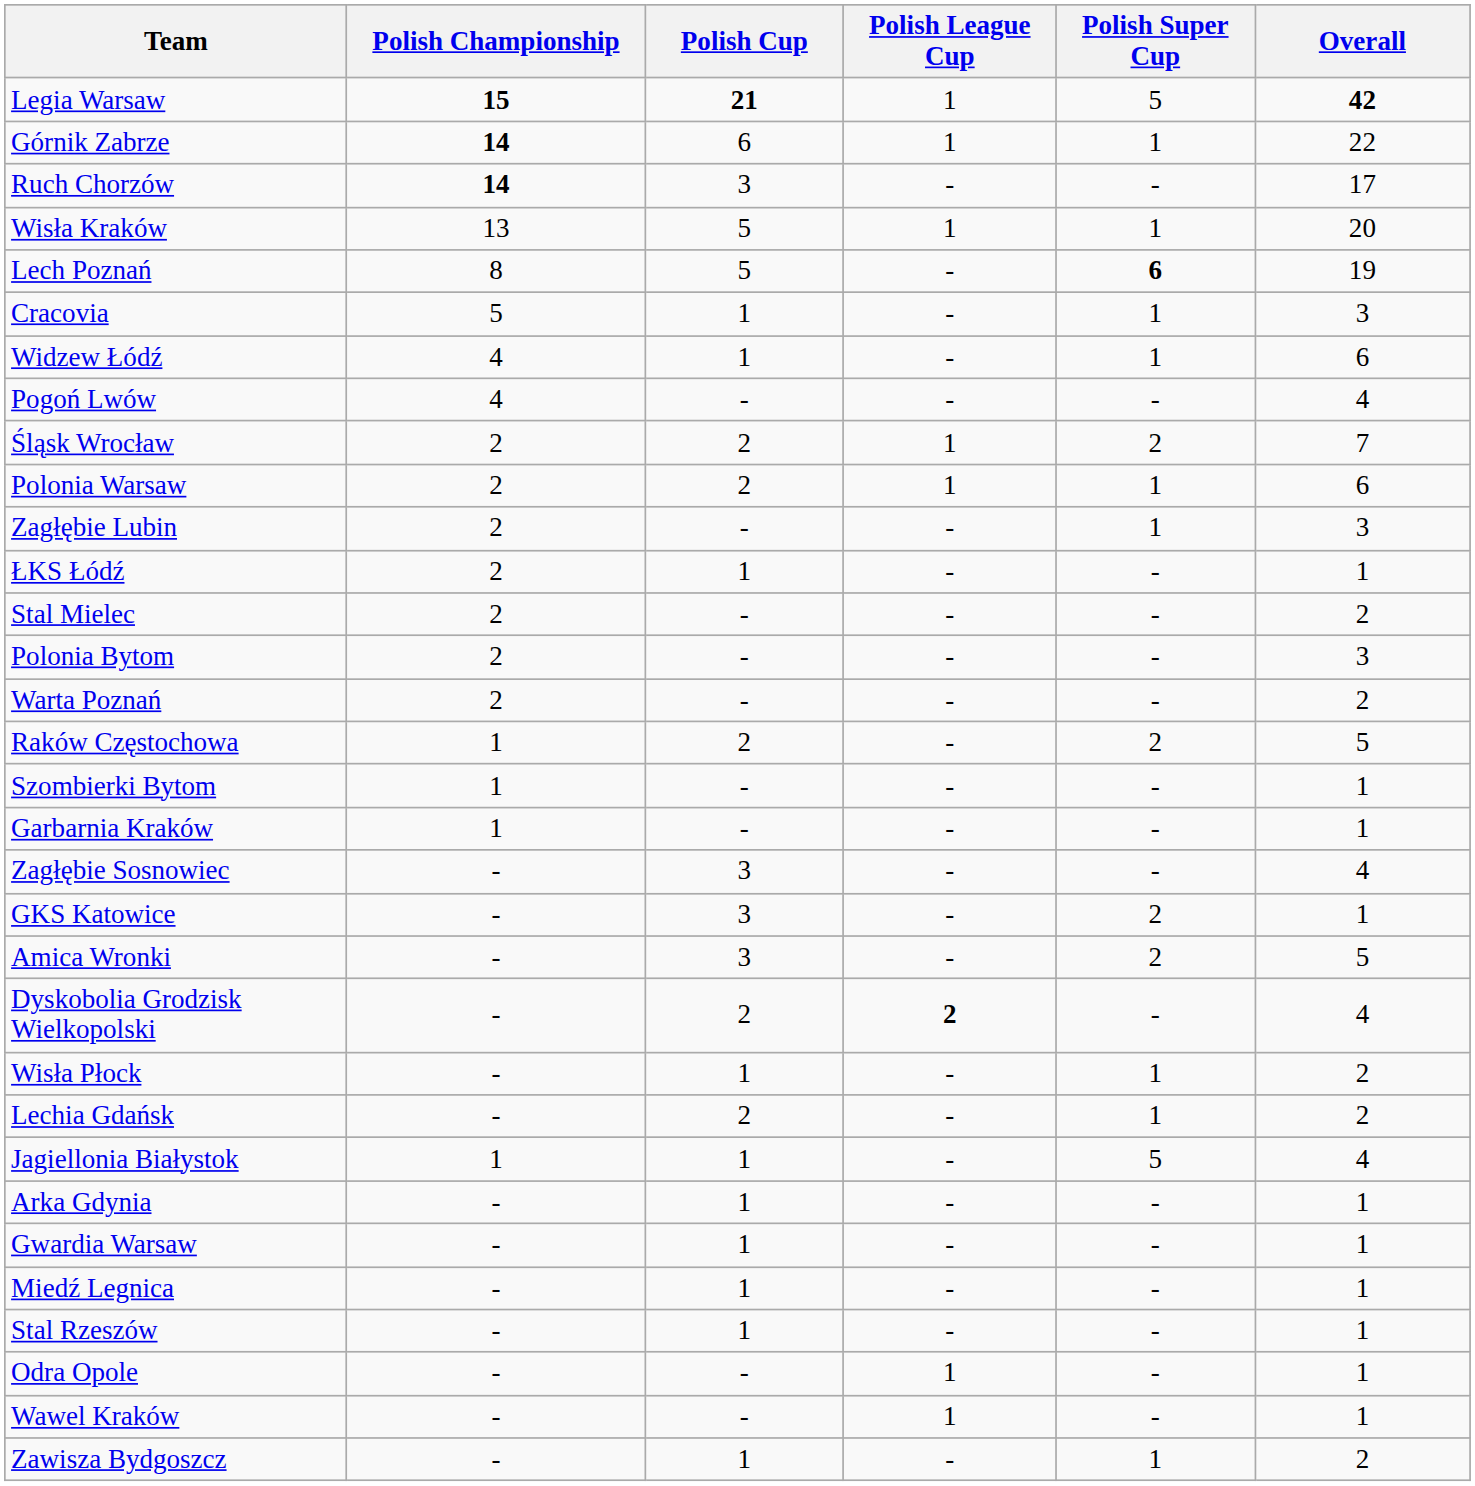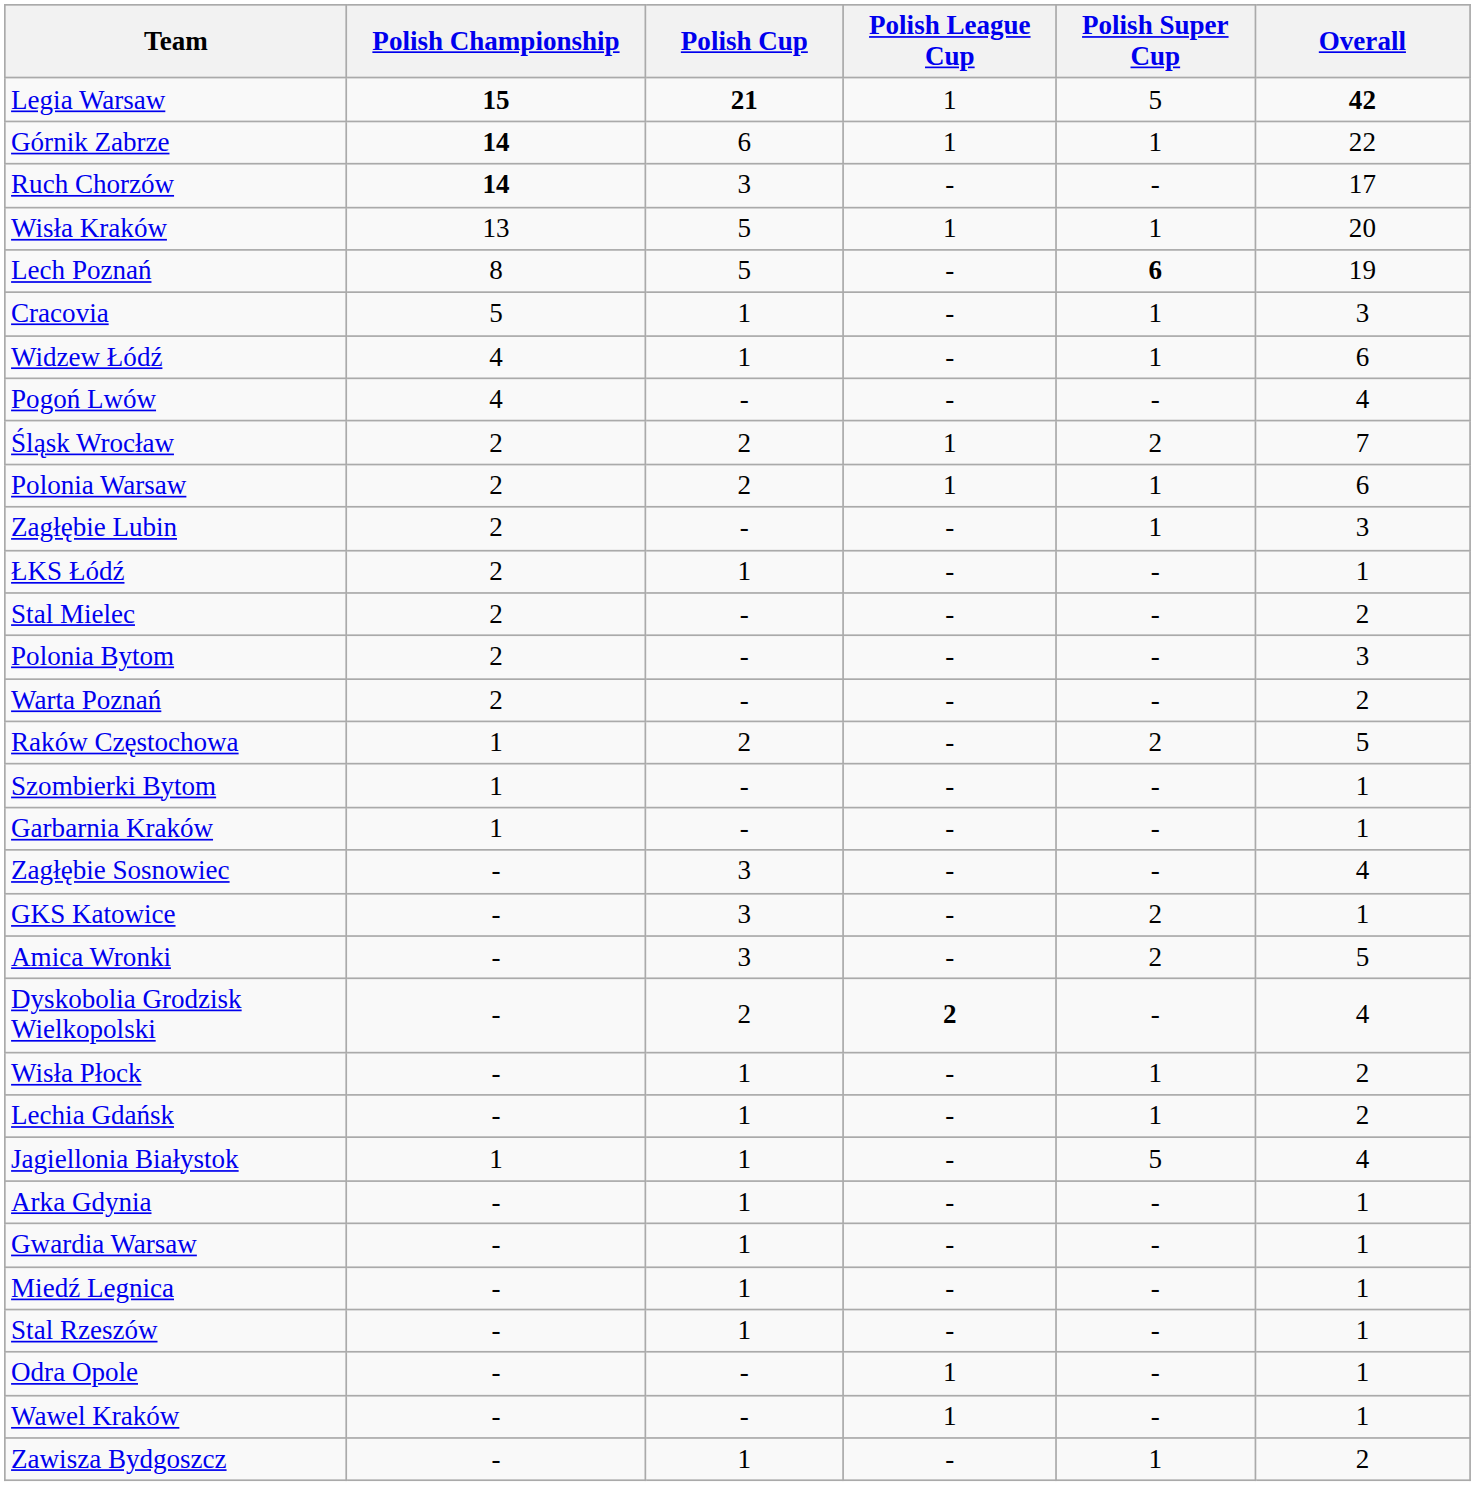Lechia Gdańsk | Polish Cup: 2 -> 1
